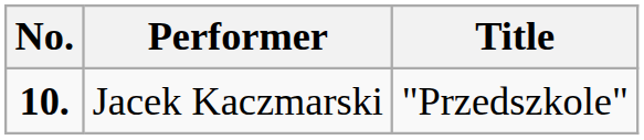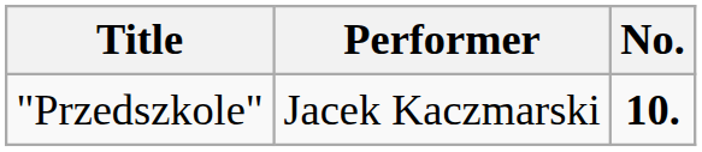columns swapped: No. <-> Title
